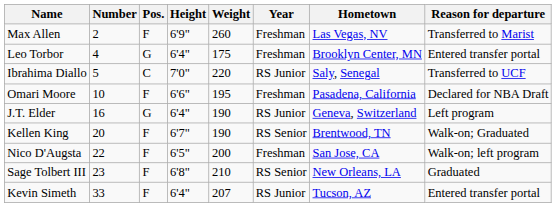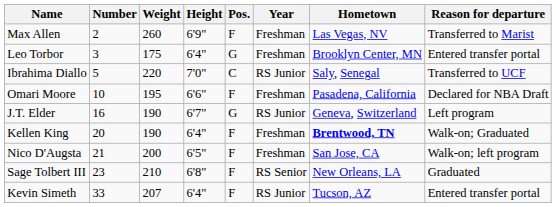columns swapped: Pos. <-> Weight
Leo Torbor | Number: 4 -> 3
J.T. Elder | Height: 6'4" -> 6'7"
Kellen King | Height: 6'7" -> 6'4"
Kellen King | Year: RS Senior -> Freshman
Kellen King | Hometown: normal -> bold
Nico D'Augsta | Number: 22 -> 21
